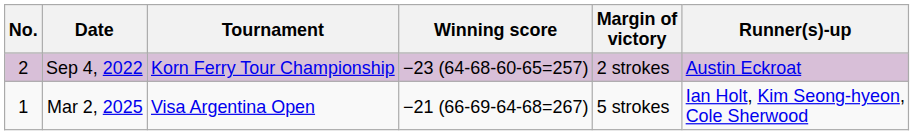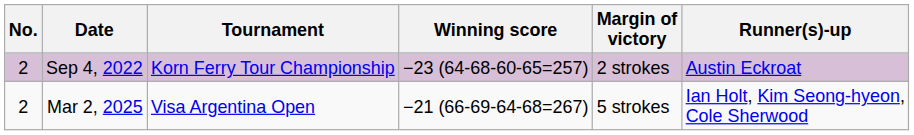Mar 2, 2025 | No.: 1 -> 2
